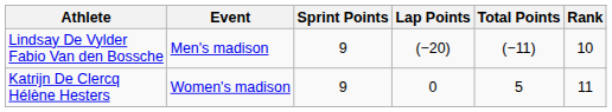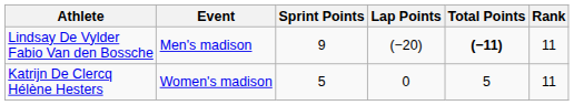Lindsay De Vylder Fabio Van den Bossche | Total Points: normal -> bold
Lindsay De Vylder Fabio Van den Bossche | Rank: 10 -> 11
Katrijn De Clercq Hélène Hesters | Sprint Points: 9 -> 5
